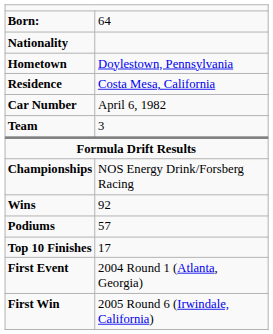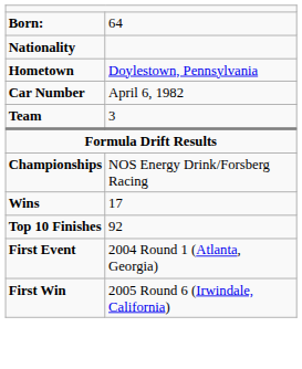- row: Residence | Costa Mesa, California
Wins | column 2: 92 -> 17
- row: Podiums | 57
Top 10 Finishes | column 2: 17 -> 92
